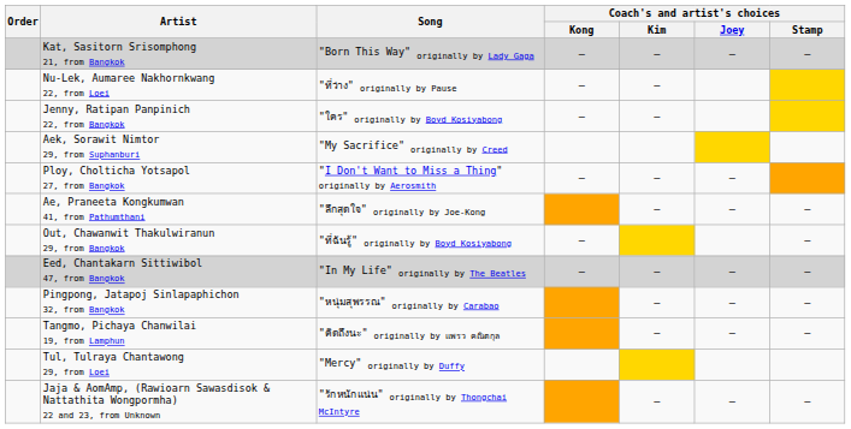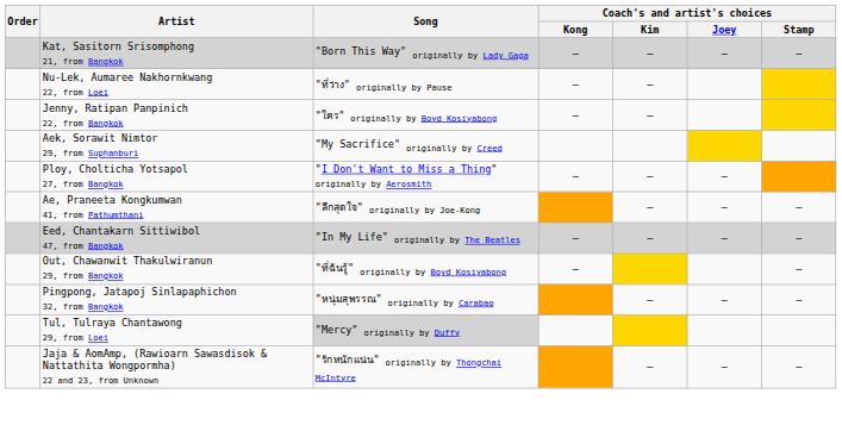rows swapped: Out, Chawanwit Thakulwiranun 29, from Bangkok <-> Eed, Chantakarn Sittiwibol 47, from Bangkok
- row: Tangmo, Pichaya Chanwilai 19, from Lamphun | "คิดถึงนะ" originally by แพรว คณิตกุล | — | — | —
Tul, Tulraya Chantawong 29, from Loei | Song: no background -> lightgrey background
